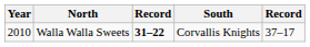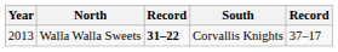Walla Walla Sweets | Year: 2010 -> 2013
